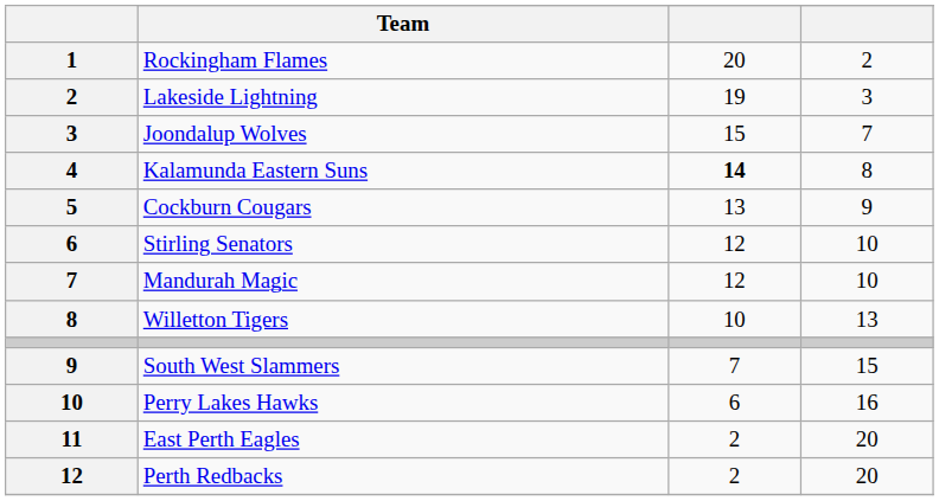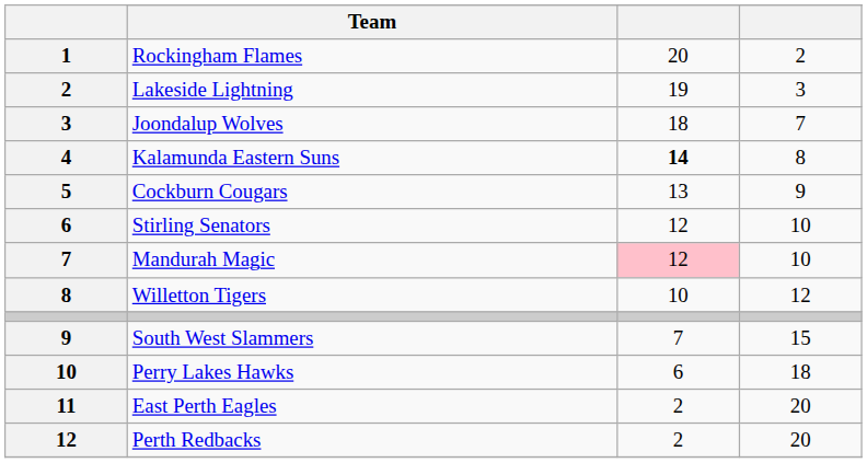Joondalup Wolves | column 3: 15 -> 18
Mandurah Magic | column 3: no background -> pink background
Willetton Tigers | column 4: 13 -> 12
Perry Lakes Hawks | column 4: 16 -> 18
